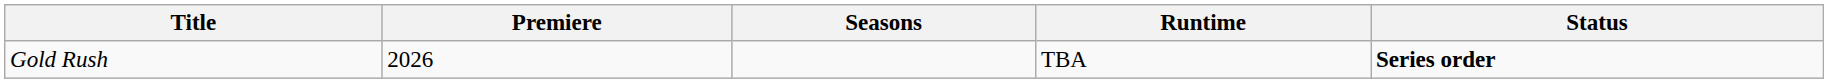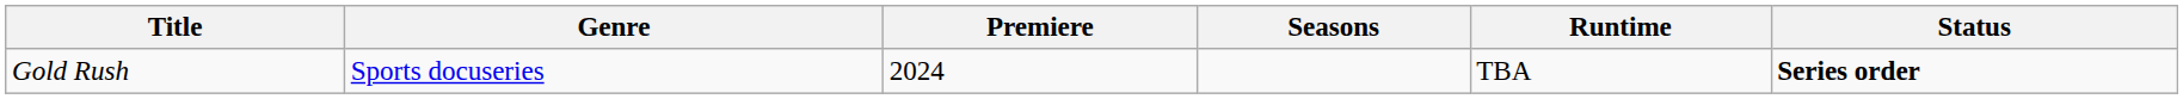+ column: Genre | Sports docuseries
Gold Rush | Premiere: 2026 -> 2024
